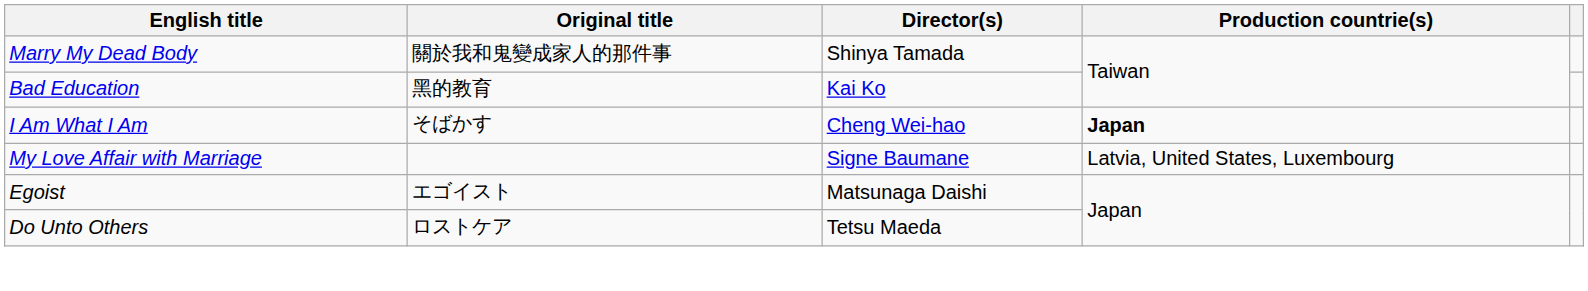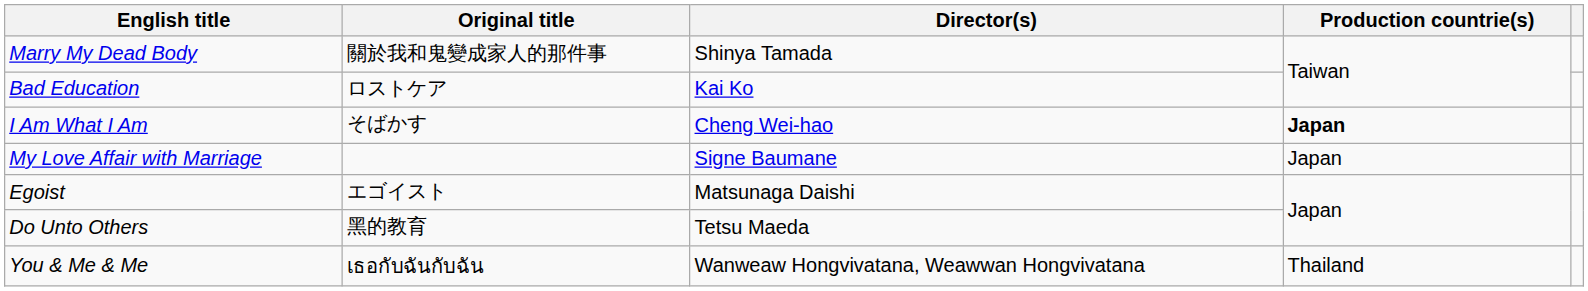Bad Education | Original title: 黑的教育 -> ロストケア
My Love Affair with Marriage | Production countrie(s): Latvia, United States, Luxembourg -> Japan
Do Unto Others | Original title: ロストケア -> 黑的教育
+ row: You & Me & Me | เธอกับฉันกับฉัน | Wanweaw Hongvivatana, Weawwan Hongvivatana | Thailand
